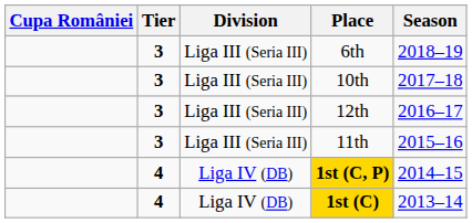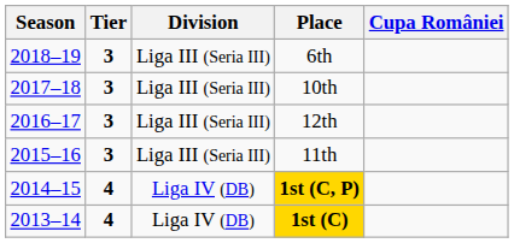columns swapped: Season <-> Cupa României
